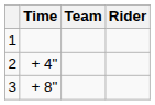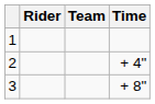columns swapped: Rider <-> Time
